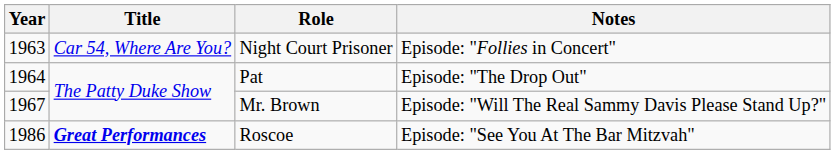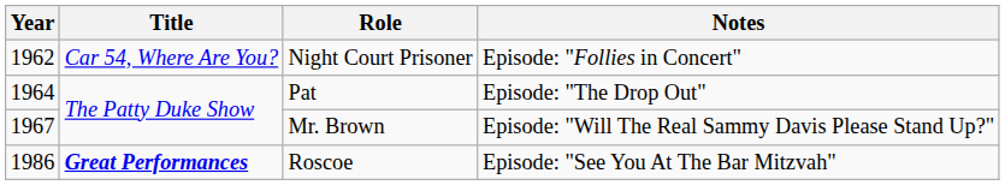Night Court Prisoner | Year: 1963 -> 1962
